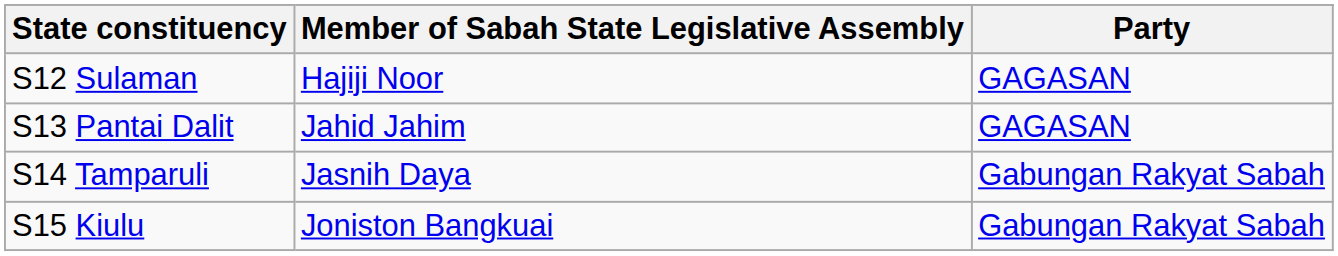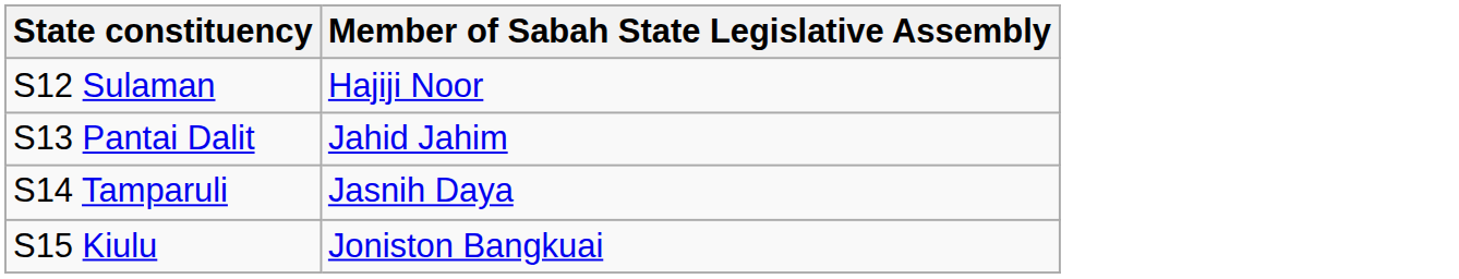- column: Party | GAGASAN | GAGASAN | Gabungan Rakyat Sabah | Gabungan Rakyat Sabah
